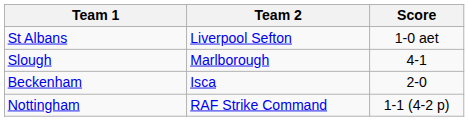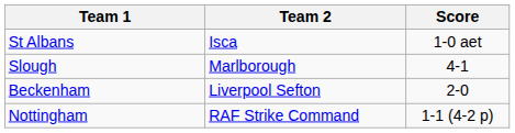St Albans | Team 2: Liverpool Sefton -> Isca
Beckenham | Team 2: Isca -> Liverpool Sefton
